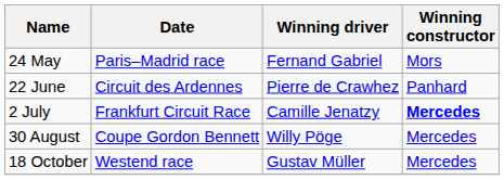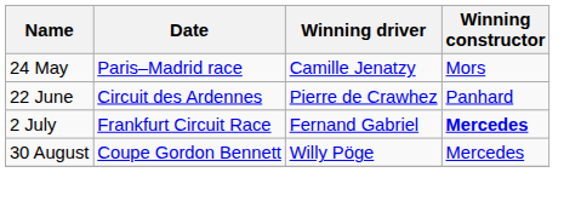24 May | Winning driver: Fernand Gabriel -> Camille Jenatzy
2 July | Winning driver: Camille Jenatzy -> Fernand Gabriel
- row: 18 October | Westend race | Gustav Müller | Mercedes
